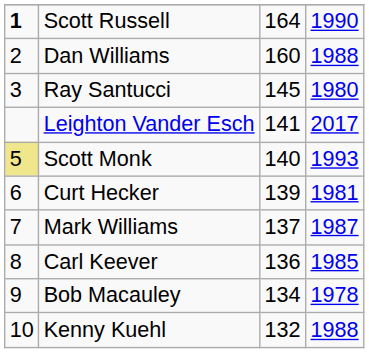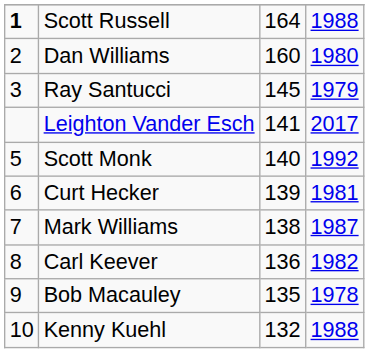Scott Russell | column 4: 1990 -> 1988
Dan Williams | column 4: 1988 -> 1980
Ray Santucci | column 4: 1980 -> 1979
Scott Monk | column 1: khaki background -> no background
Scott Monk | column 4: 1993 -> 1992
Mark Williams | column 3: 137 -> 138
Carl Keever | column 4: 1985 -> 1982
Bob Macauley | column 3: 134 -> 135
